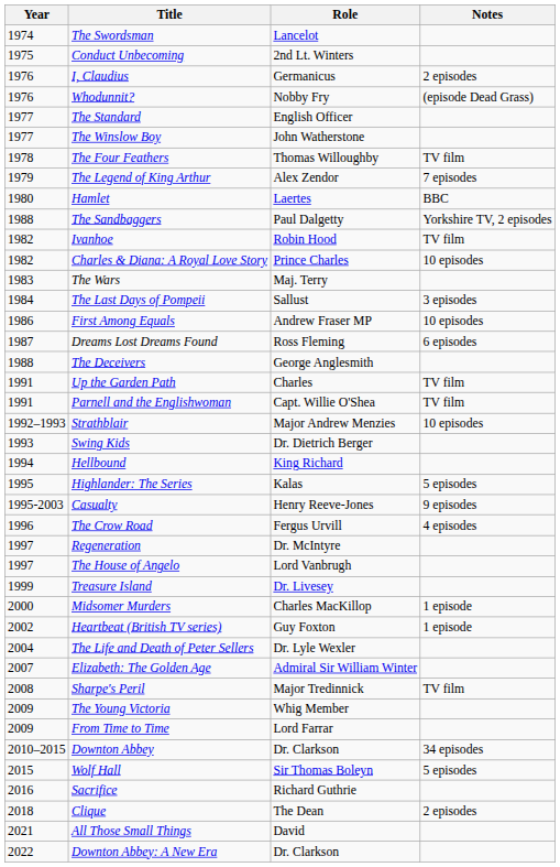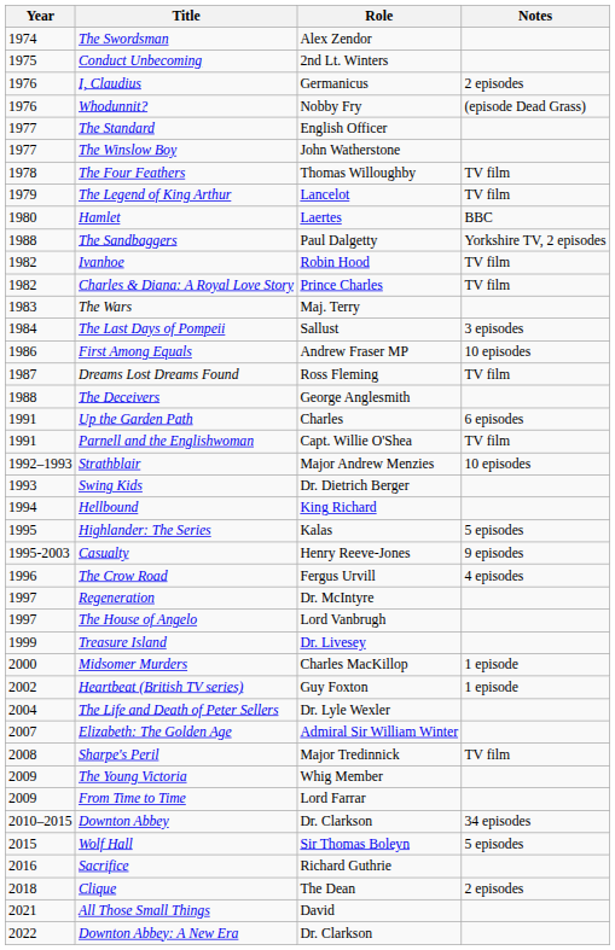The Swordsman | Role: Lancelot -> Alex Zendor
The Legend of King Arthur | Role: Alex Zendor -> Lancelot
The Legend of King Arthur | Notes: 7 episodes -> TV film
Charles & Diana: A Royal Love Story | Notes: 10 episodes -> TV film
Dreams Lost Dreams Found | Notes: 6 episodes -> TV film
Up the Garden Path | Notes: TV film -> 6 episodes
